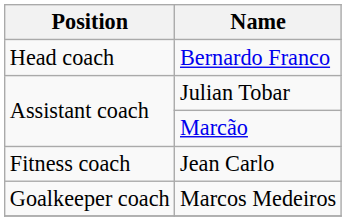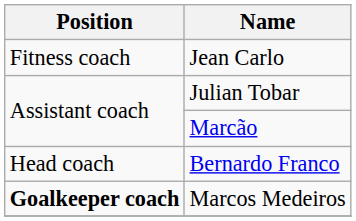rows swapped: Bernardo Franco <-> Jean Carlo
Marcos Medeiros | Position: normal -> bold
